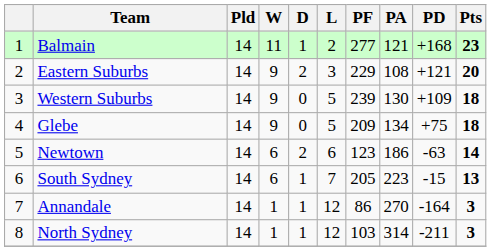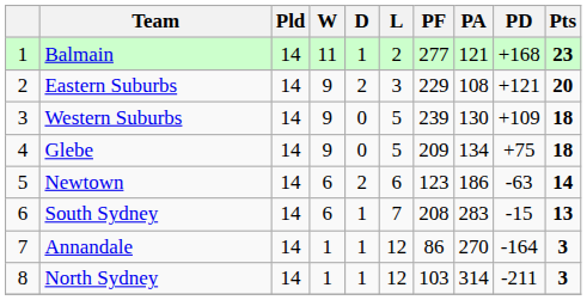South Sydney | PF: 205 -> 208
South Sydney | PA: 223 -> 283
